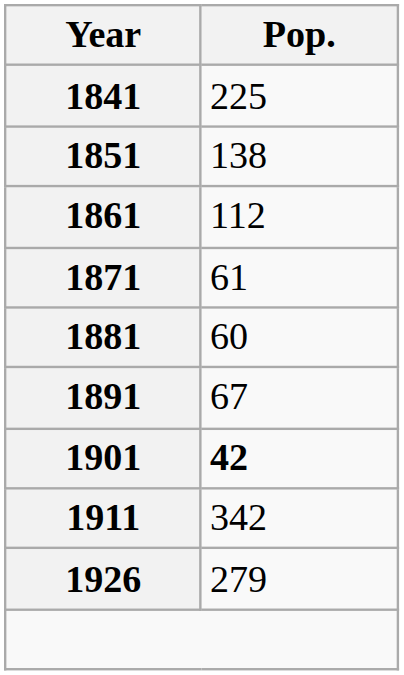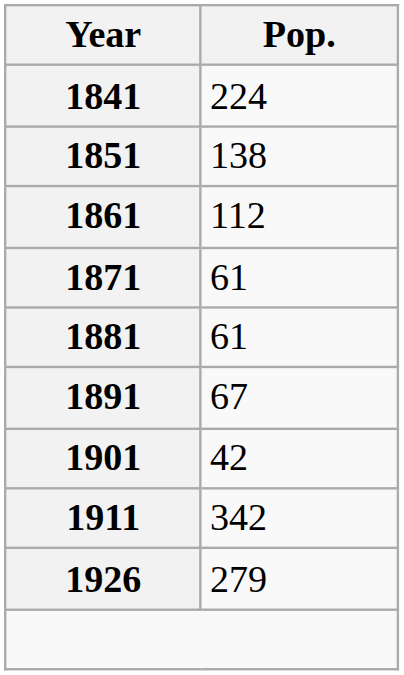1841 | Pop.: 225 -> 224
1881 | Pop.: 60 -> 61
1901 | Pop.: bold -> normal
